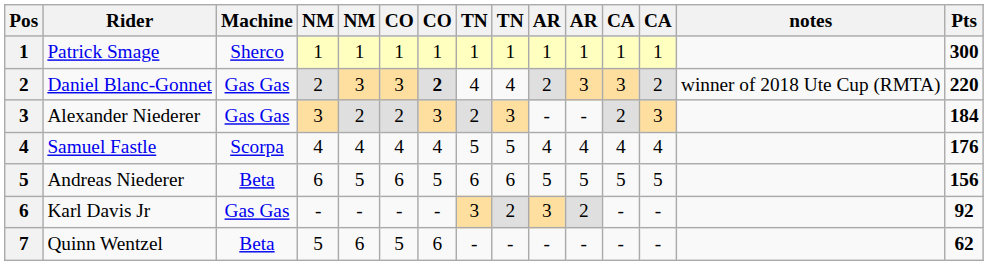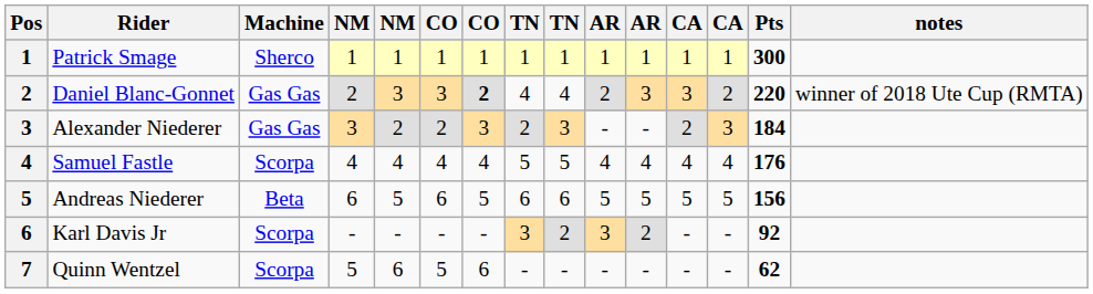columns swapped: Pts <-> notes
Karl Davis Jr | Machine: Gas Gas -> Scorpa
Quinn Wentzel | Machine: Beta -> Scorpa
